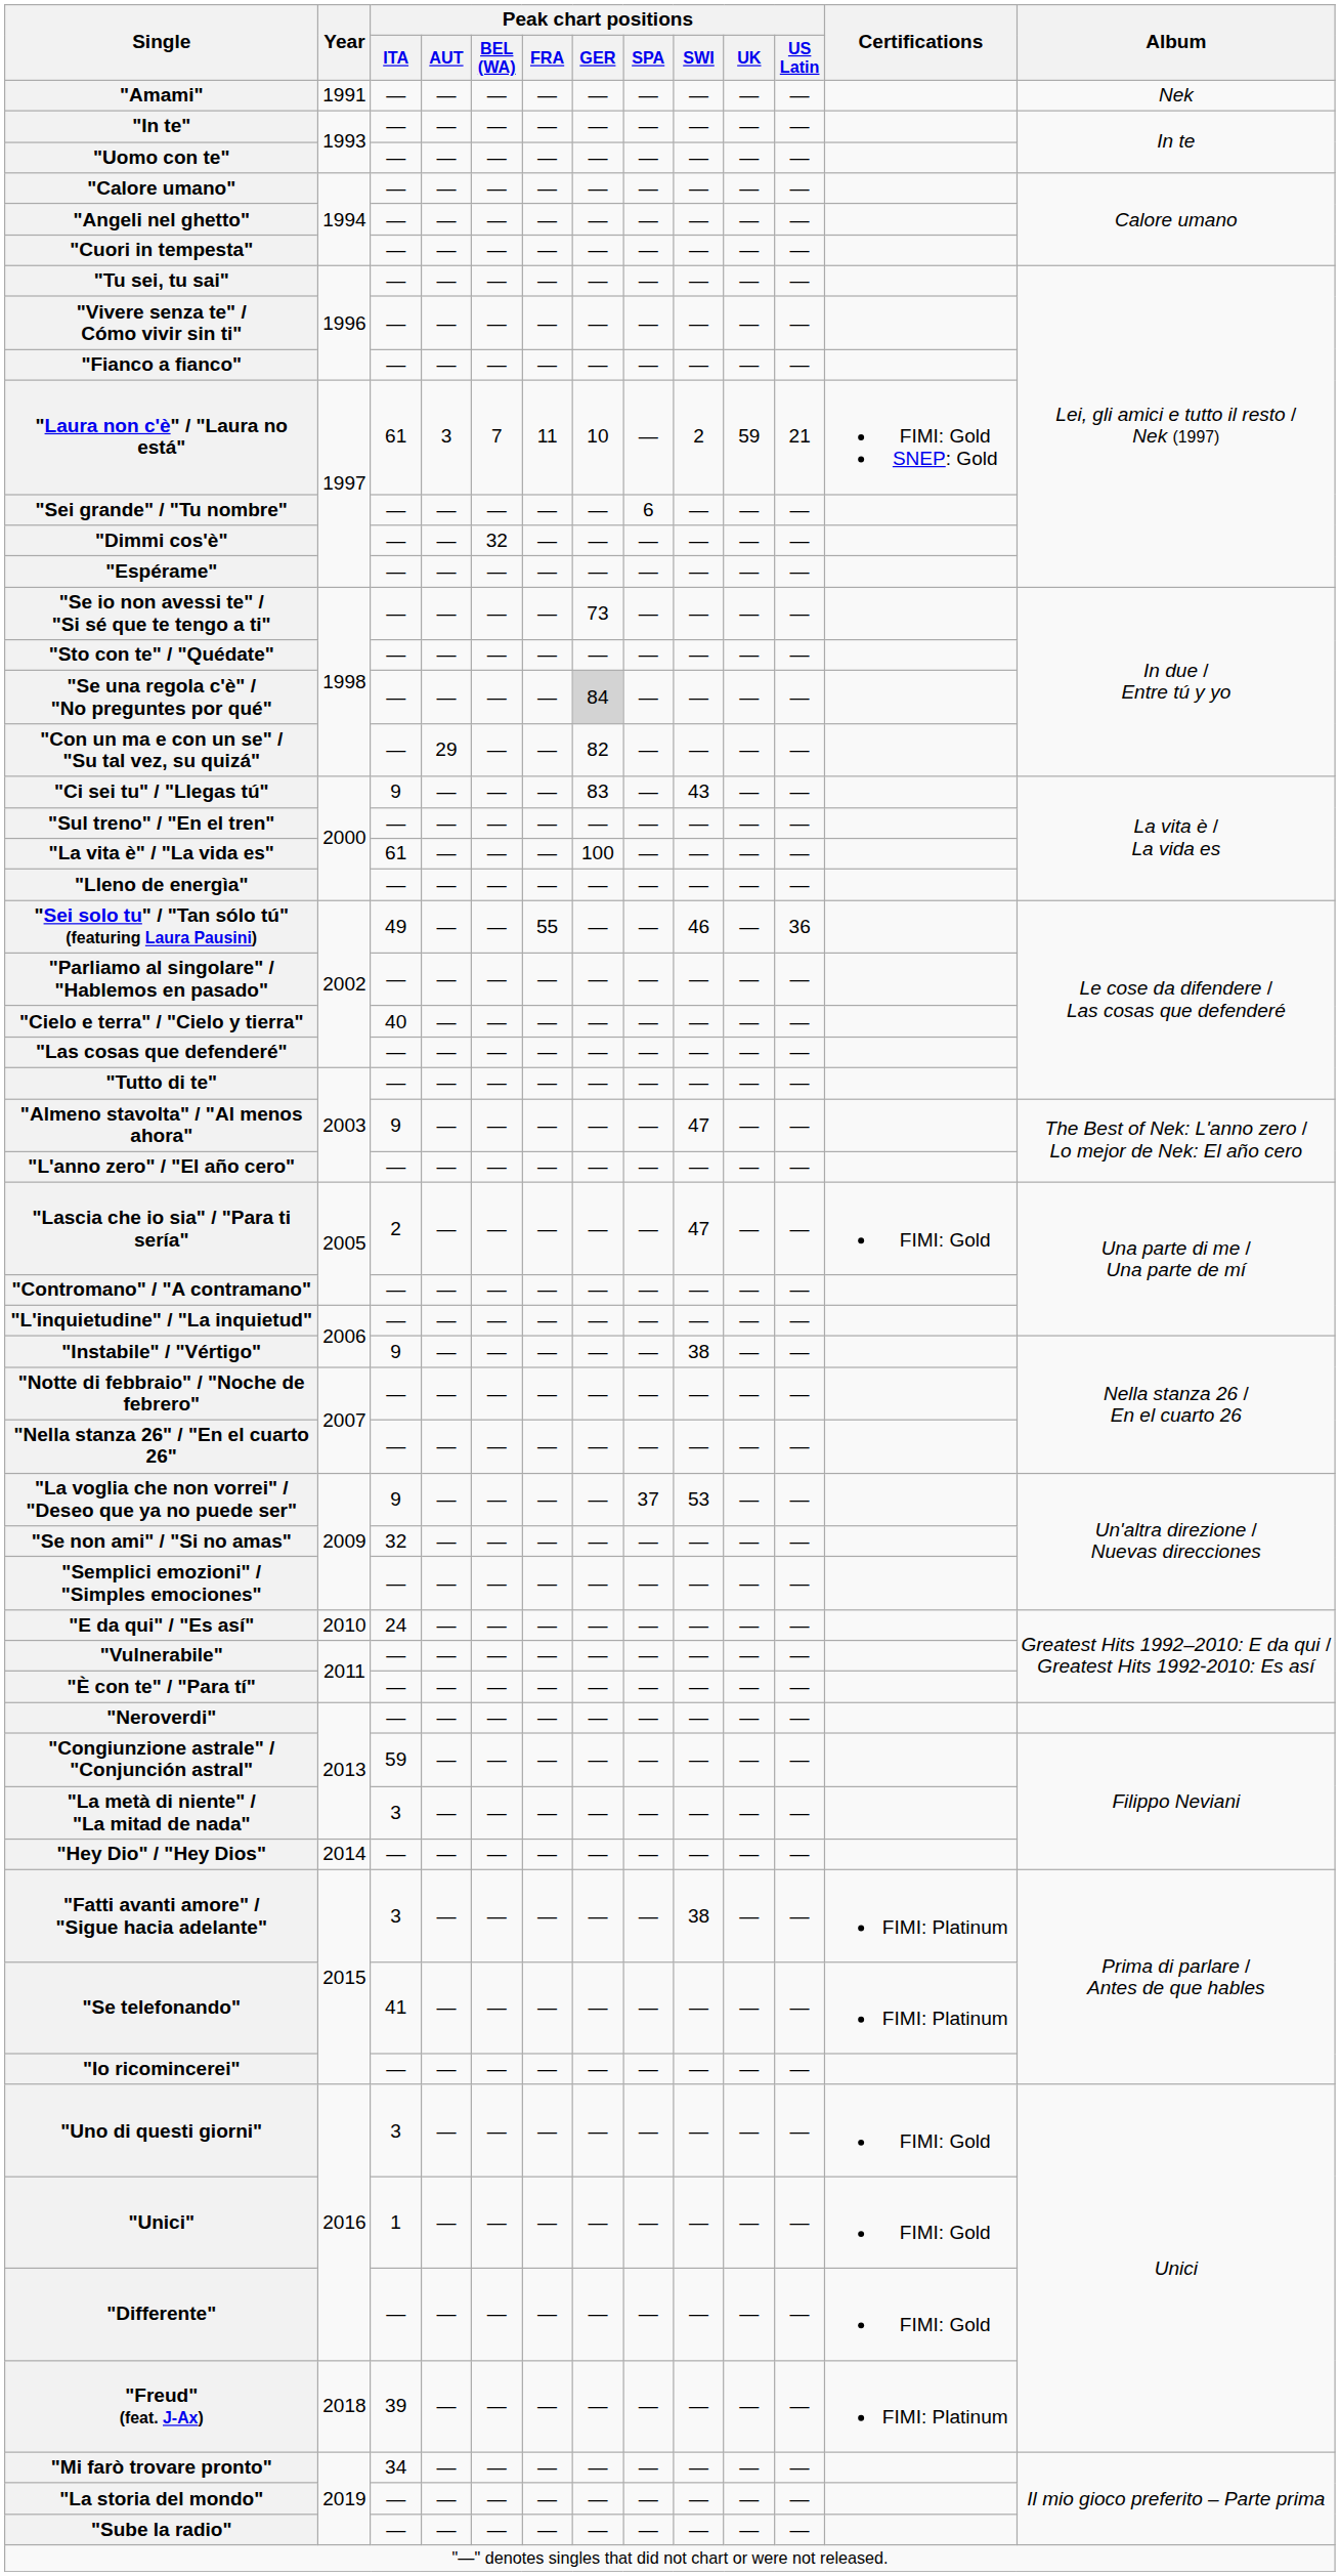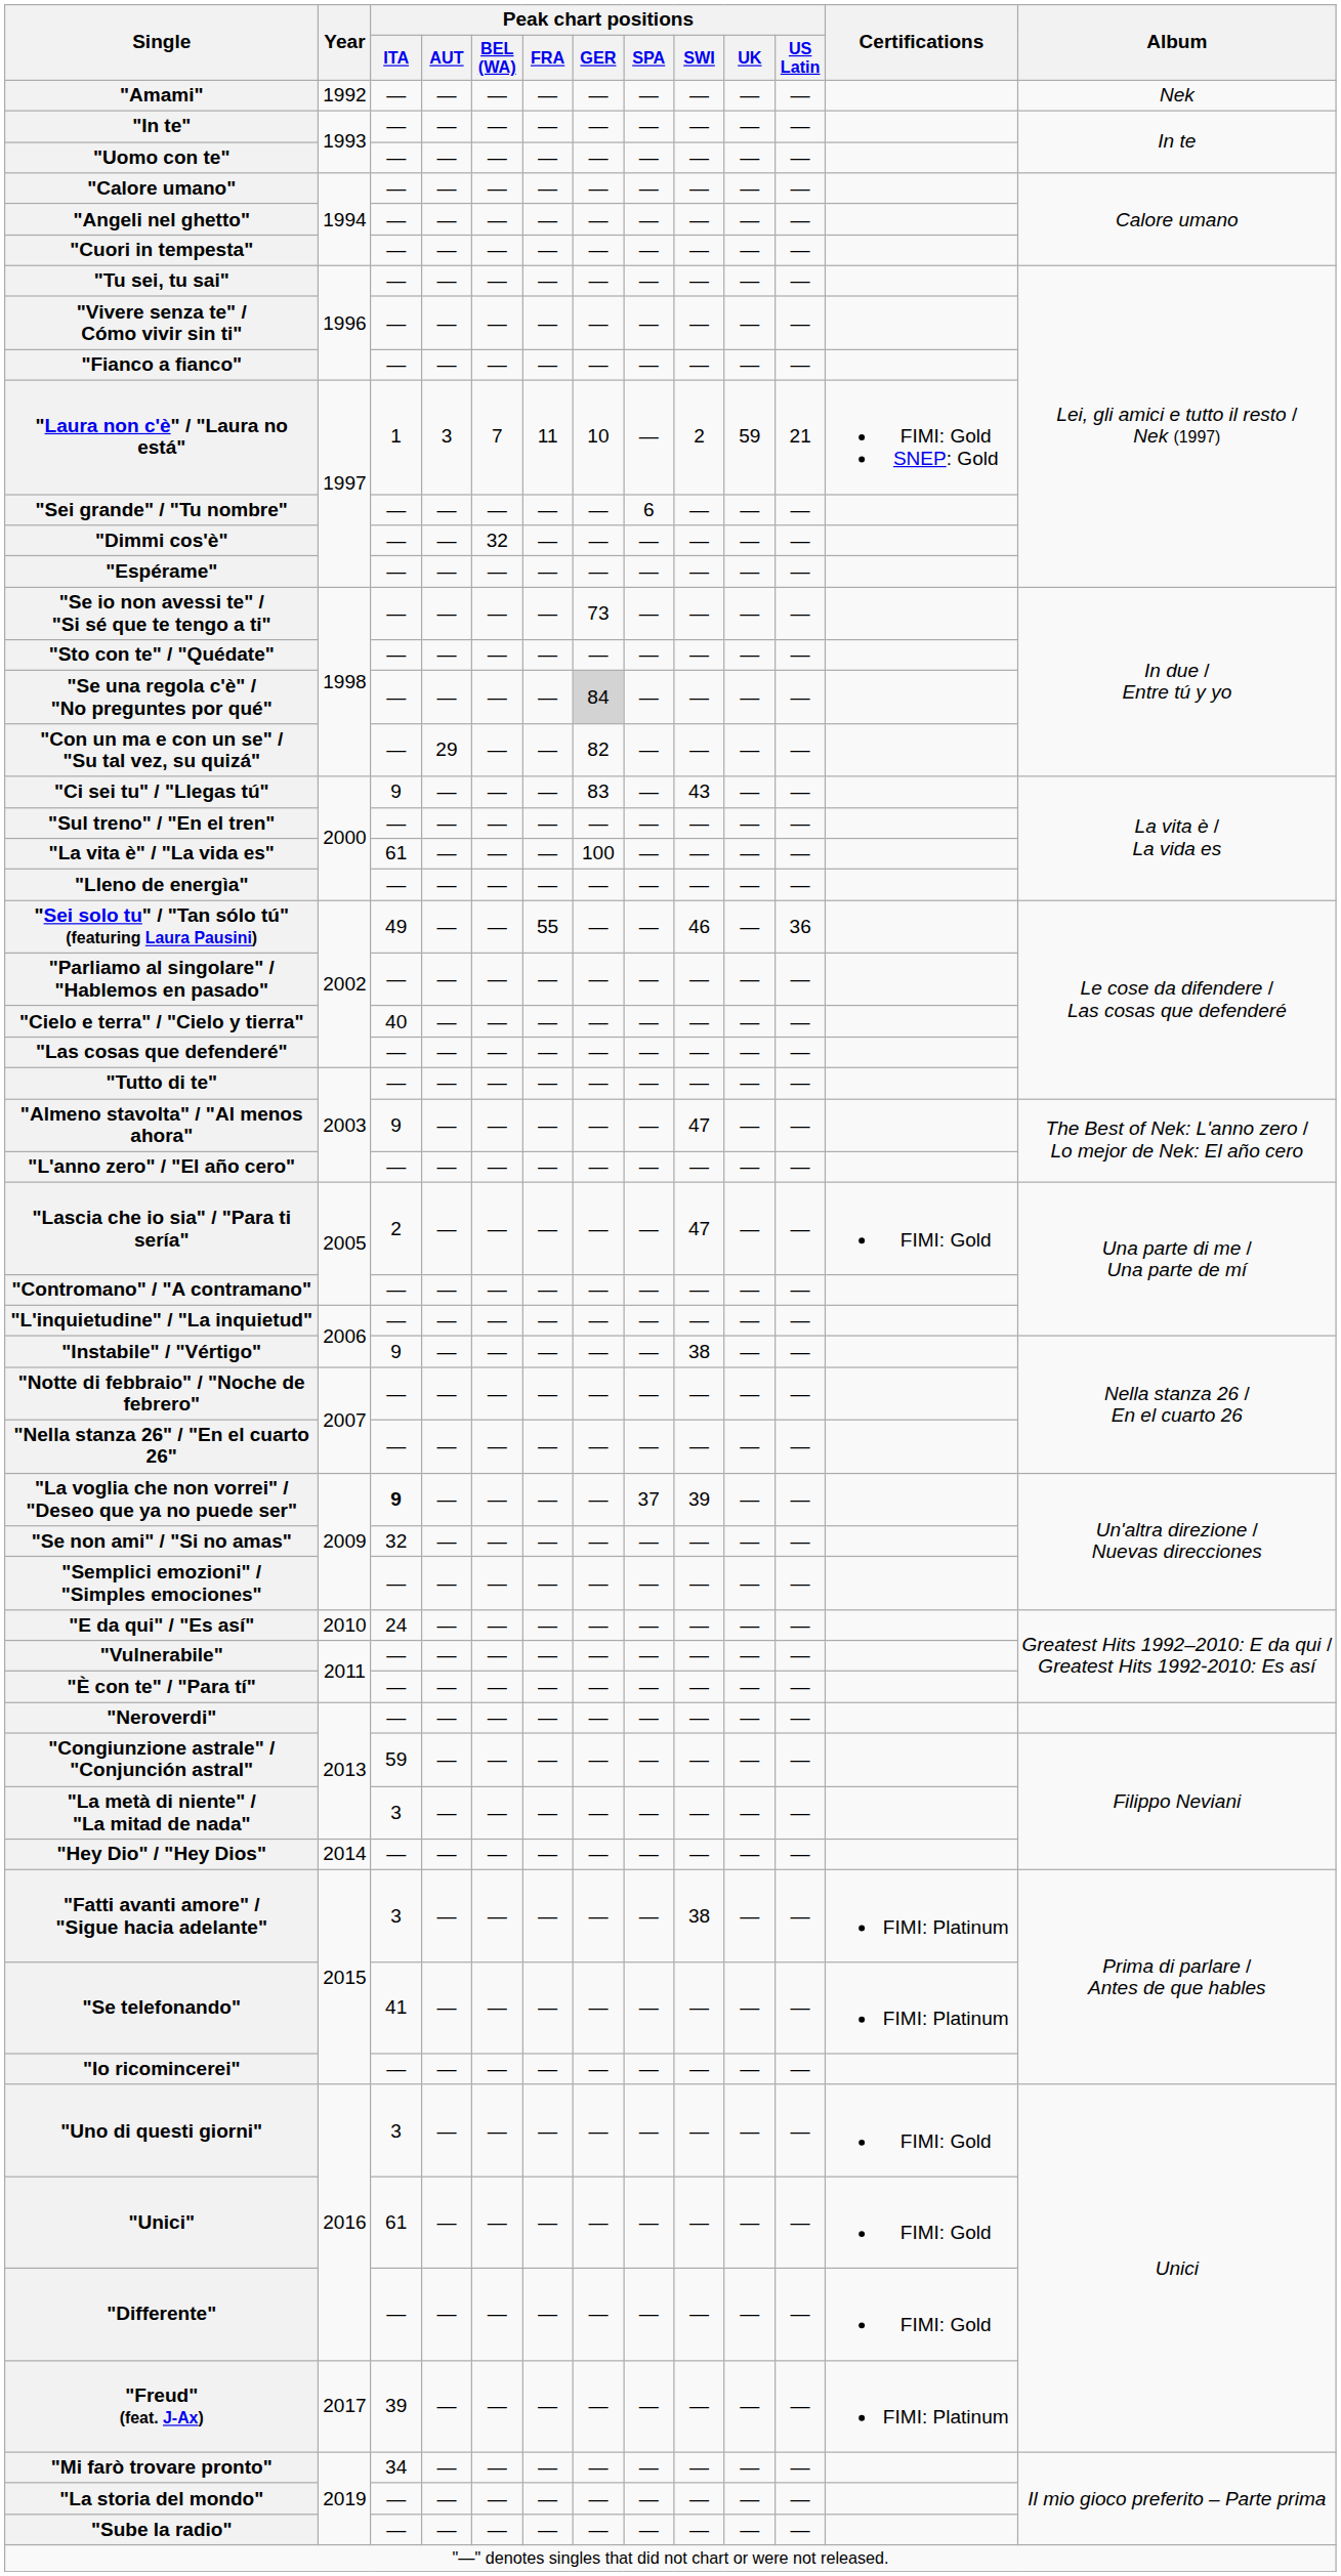"Amami" | Year: 1991 -> 1992
"Laura non c'è" / "Laura no está" | Peak chart positions / ITA: 61 -> 1
"La voglia che non vorrei" / "Deseo que ya no puede ser" | Peak chart positions / ITA: normal -> bold
"La voglia che non vorrei" / "Deseo que ya no puede ser" | Peak chart positions / SWI: 53 -> 39
"Unici" | Peak chart positions / ITA: 1 -> 61
"Freud" (feat. J-Ax) | Year: 2018 -> 2017
